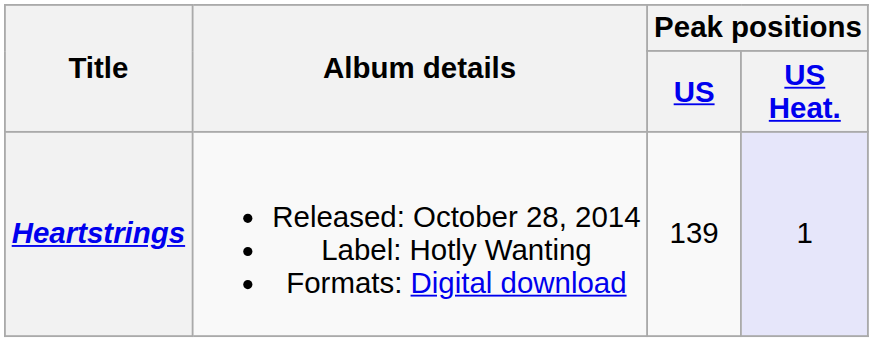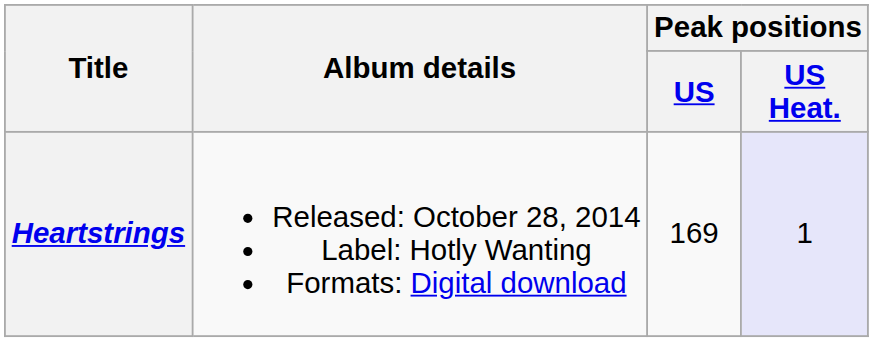Heartstrings | Peak positions / US: 139 -> 169
